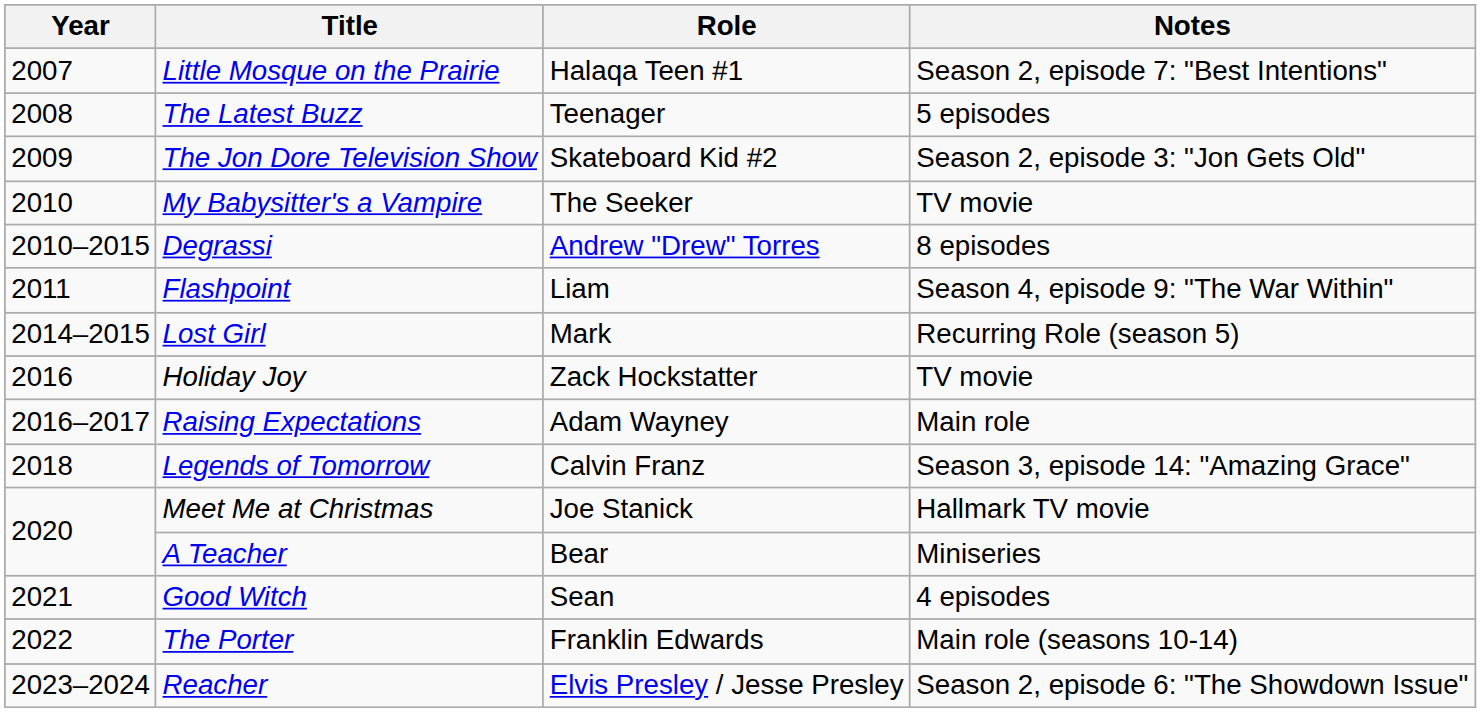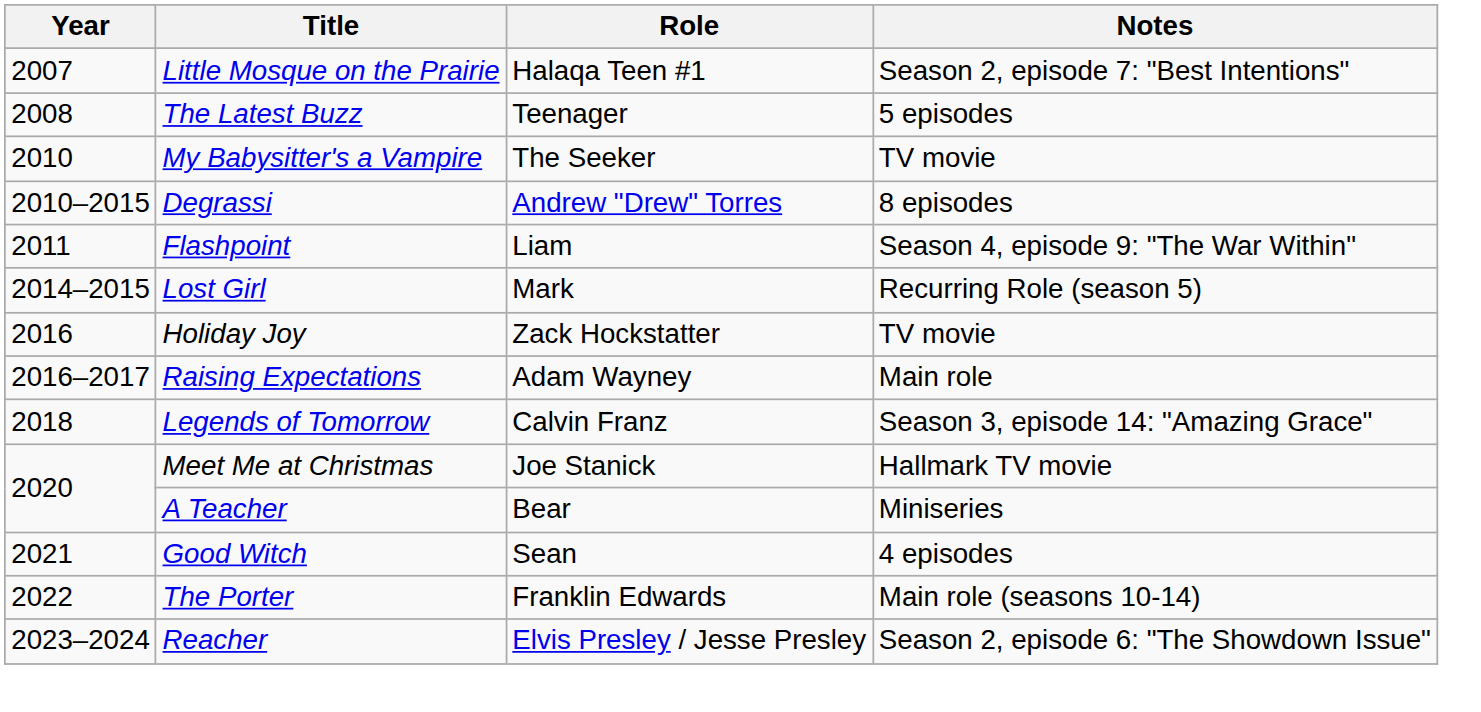- row: 2009 | The Jon Dore Television Show | Skateboard Kid #2 | Season 2, episode 3: "Jon Gets Old"
